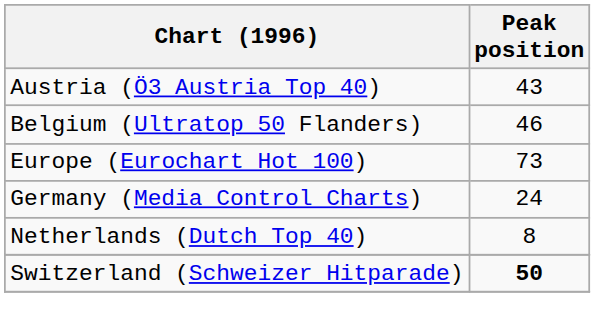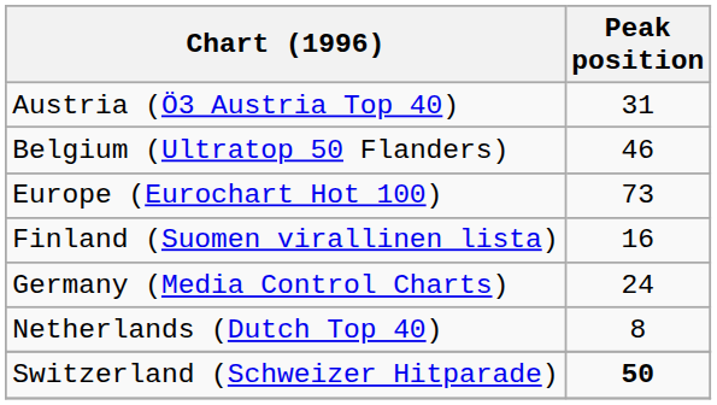Austria (Ö3 Austria Top 40) | Peak position: 43 -> 31
+ row: Finland (Suomen virallinen lista) | 16
